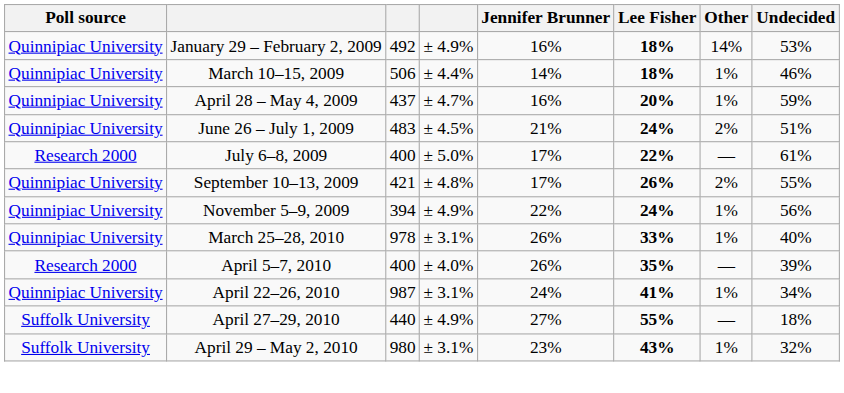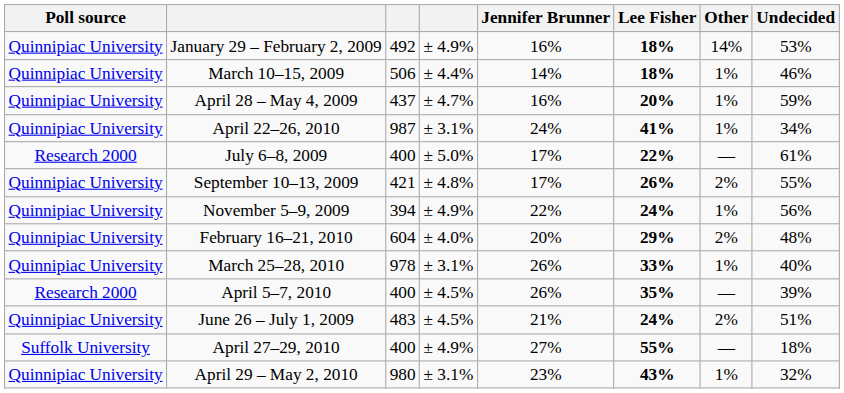rows swapped: June 26 – July 1, 2009 <-> April 22–26, 2010
+ row: Quinnipiac University | February 16–21, 2010 | 604 | ± 4.0% | 20% | 29% | 2% | 48%
April 5–7, 2010 | column 4: ± 4.0% -> ± 4.5%
April 27–29, 2010 | column 3: 440 -> 400
April 29 – May 2, 2010 | Poll source: Suffolk University -> Quinnipiac University
